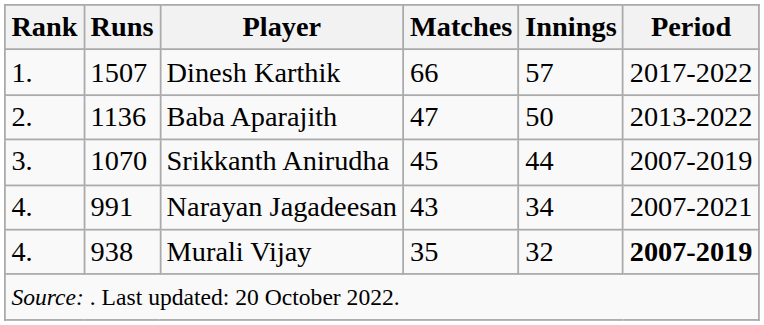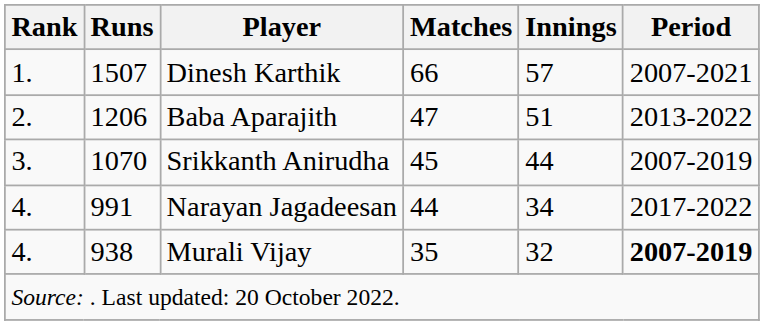Dinesh Karthik | Period: 2017-2022 -> 2007-2021
Baba Aparajith | Runs: 1136 -> 1206
Baba Aparajith | Innings: 50 -> 51
Narayan Jagadeesan | Matches: 43 -> 44
Narayan Jagadeesan | Period: 2007-2021 -> 2017-2022
